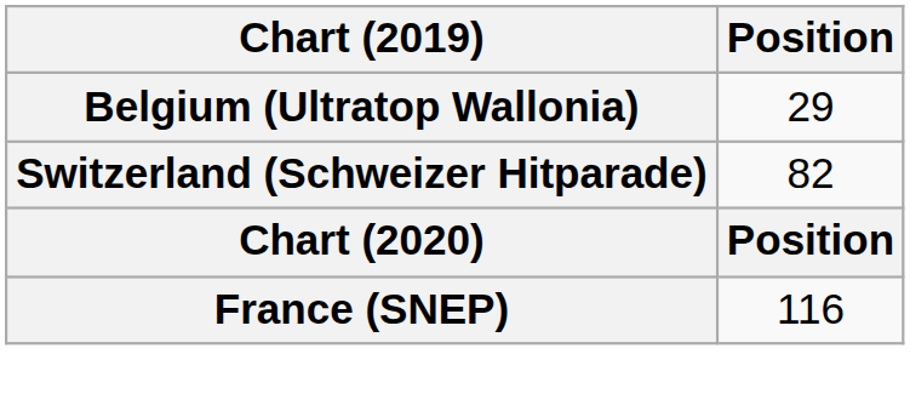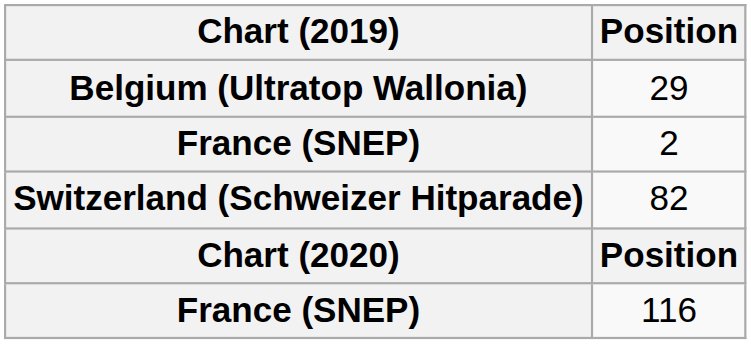+ row: France (SNEP) | 2
